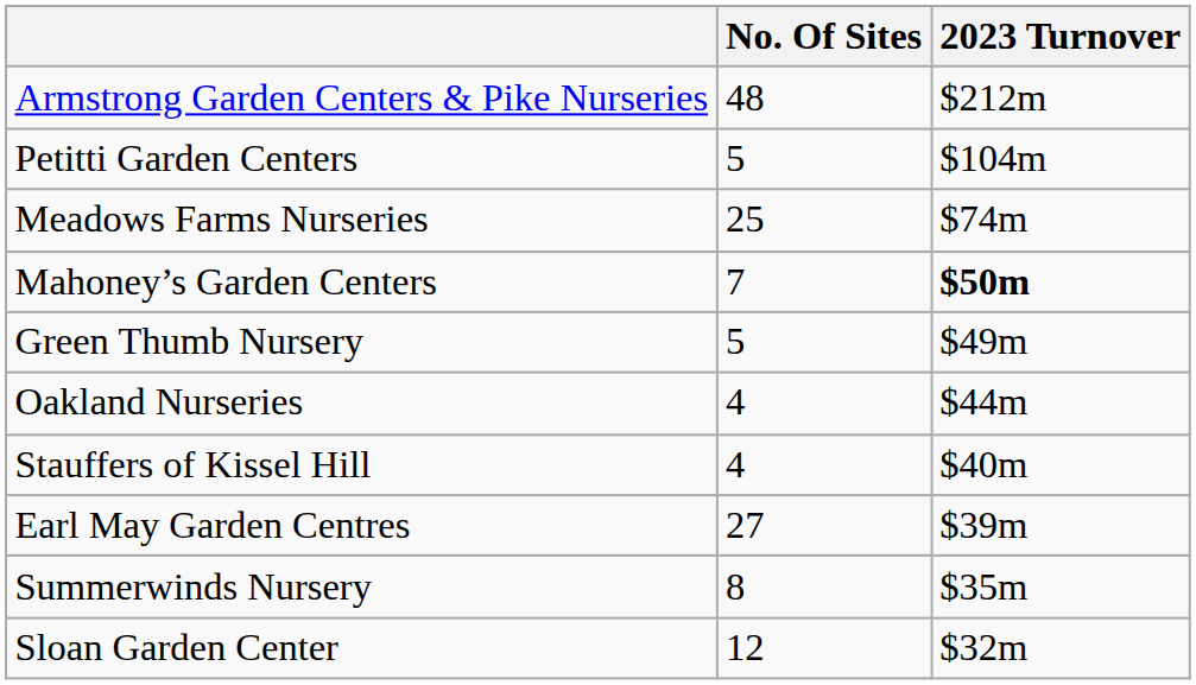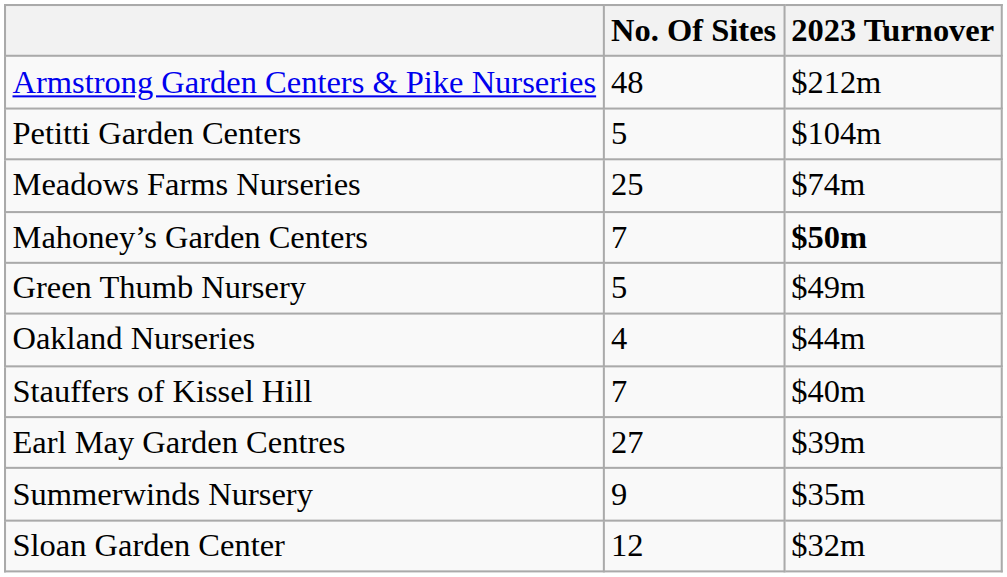Stauffers of Kissel Hill | No. Of Sites: 4 -> 7
Summerwinds Nursery | No. Of Sites: 8 -> 9
